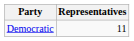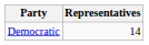Democratic | Representatives: 11 -> 14
